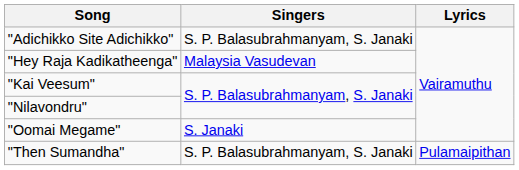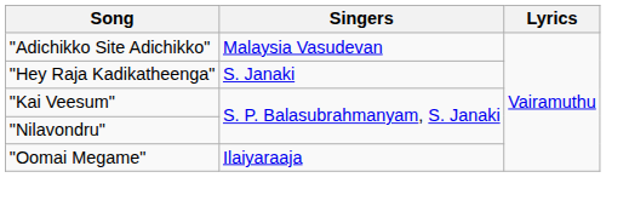"Adichikko Site Adichikko" | Singers: S. P. Balasubrahmanyam, S. Janaki -> Malaysia Vasudevan
"Hey Raja Kadikatheenga" | Singers: Malaysia Vasudevan -> S. Janaki
"Oomai Megame" | Singers: S. Janaki -> Ilaiyaraaja
- row: "Then Sumandha" | S. P. Balasubrahmanyam, S. Janaki | Pulamaipithan
